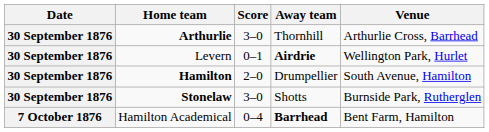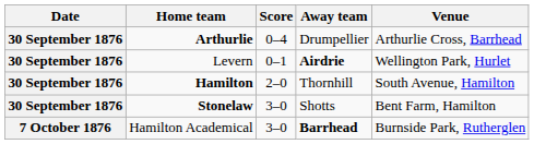Arthurlie | Score: 3–0 -> 0–4
Arthurlie | Away team: Thornhill -> Drumpellier
Hamilton | Away team: Drumpellier -> Thornhill
Stonelaw | Venue: Burnside Park, Rutherglen -> Bent Farm, Hamilton
Hamilton Academical | Score: 0–4 -> 3–0
Hamilton Academical | Venue: Bent Farm, Hamilton -> Burnside Park, Rutherglen
